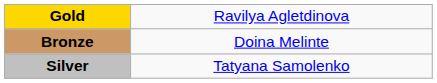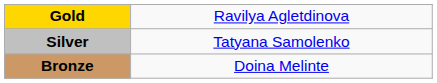rows swapped: Silver <-> Bronze
